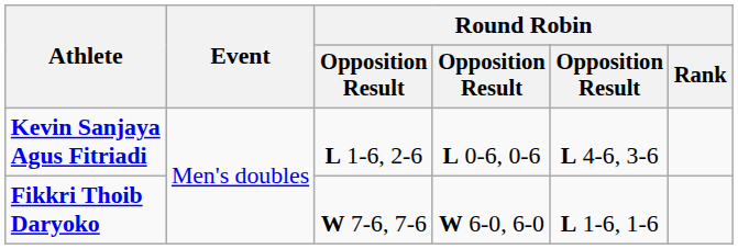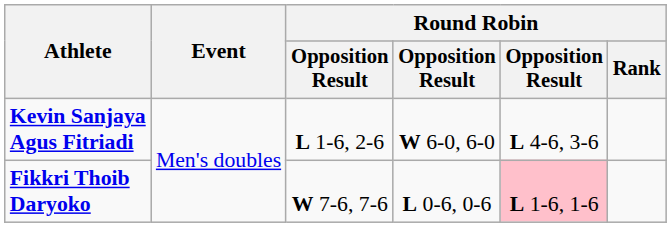Kevin Sanjaya Agus Fitriadi | column 4: L 0-6, 0-6 -> W 6-0, 6-0
Fikkri Thoib Daryoko | column 4: W 6-0, 6-0 -> L 0-6, 0-6
Fikkri Thoib Daryoko | column 5: no background -> pink background
